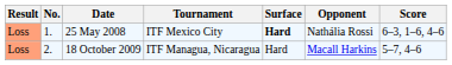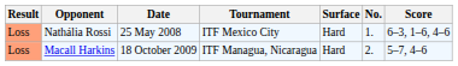columns swapped: No. <-> Opponent
25 May 2008 | Surface: bold -> normal
